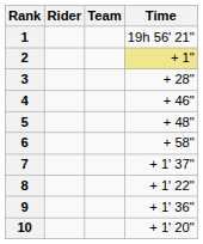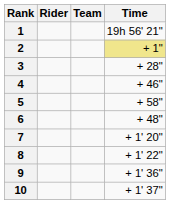5 | Time: + 48" -> + 58"
6 | Time: + 58" -> + 48"
7 | Time: + 1' 37" -> + 1' 20"
10 | Time: + 1' 20" -> + 1' 37"
